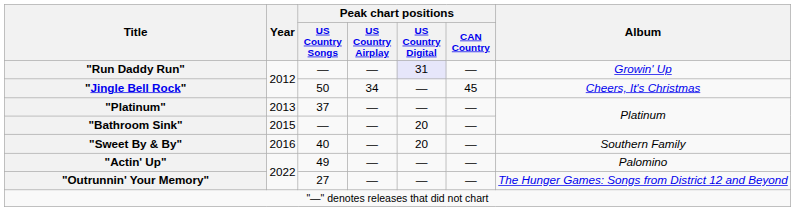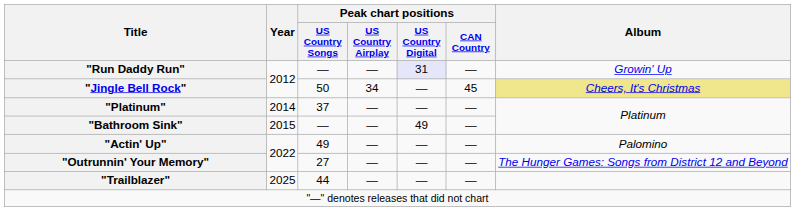"Jingle Bell Rock" | Album: no background -> khaki background
"Platinum" | Year: 2013 -> 2014
"Bathroom Sink" | Peak chart positions / US Country Digital: 20 -> 49
- row: "Sweet By & By" | 2016 | 40 | — | 20 | — | Southern Family
+ row: "Trailblazer" | 2025 | 44 | — | — | —
